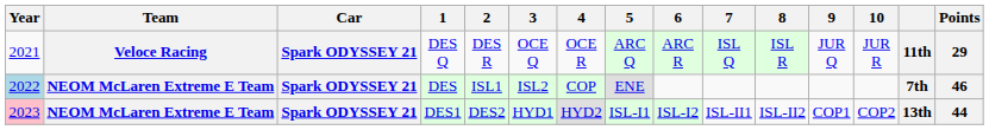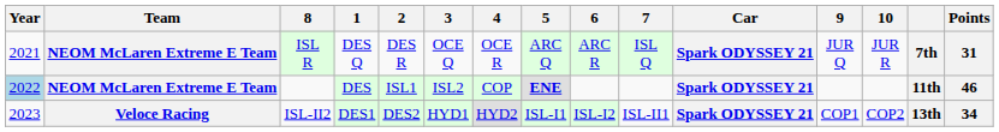columns swapped: Car <-> 8
DES Q | Team: Veloce Racing -> NEOM McLaren Extreme E Team
DES Q | column 14: 11th -> 7th
DES Q | Points: 29 -> 31
DES | 5: normal -> bold
DES | column 14: 7th -> 11th
DES1 | Year: pink background -> no background
DES1 | Team: NEOM McLaren Extreme E Team -> Veloce Racing
DES1 | Points: 44 -> 34
